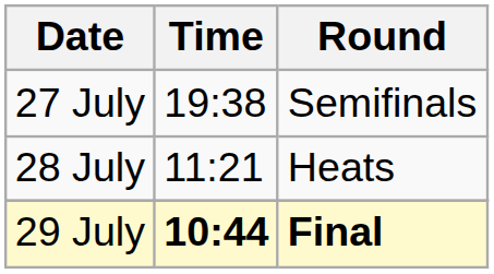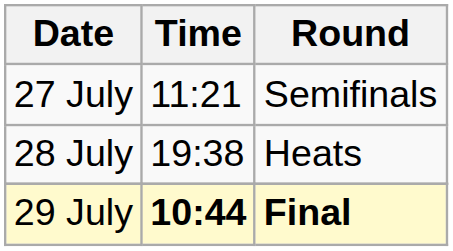27 July | Time: 19:38 -> 11:21
28 July | Time: 11:21 -> 19:38
